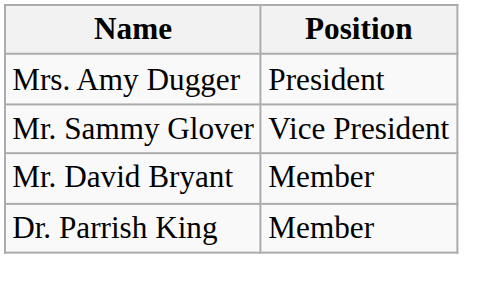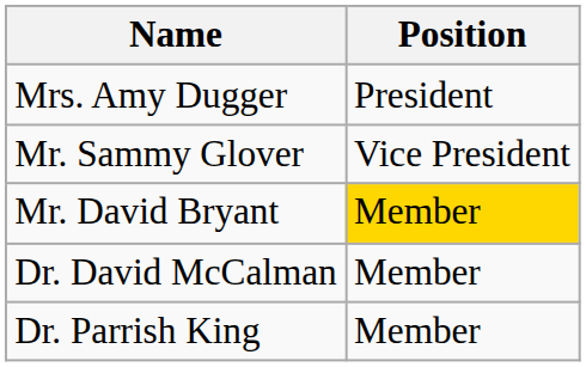Mr. David Bryant | Position: no background -> gold background
+ row: Dr. David McCalman | Member
